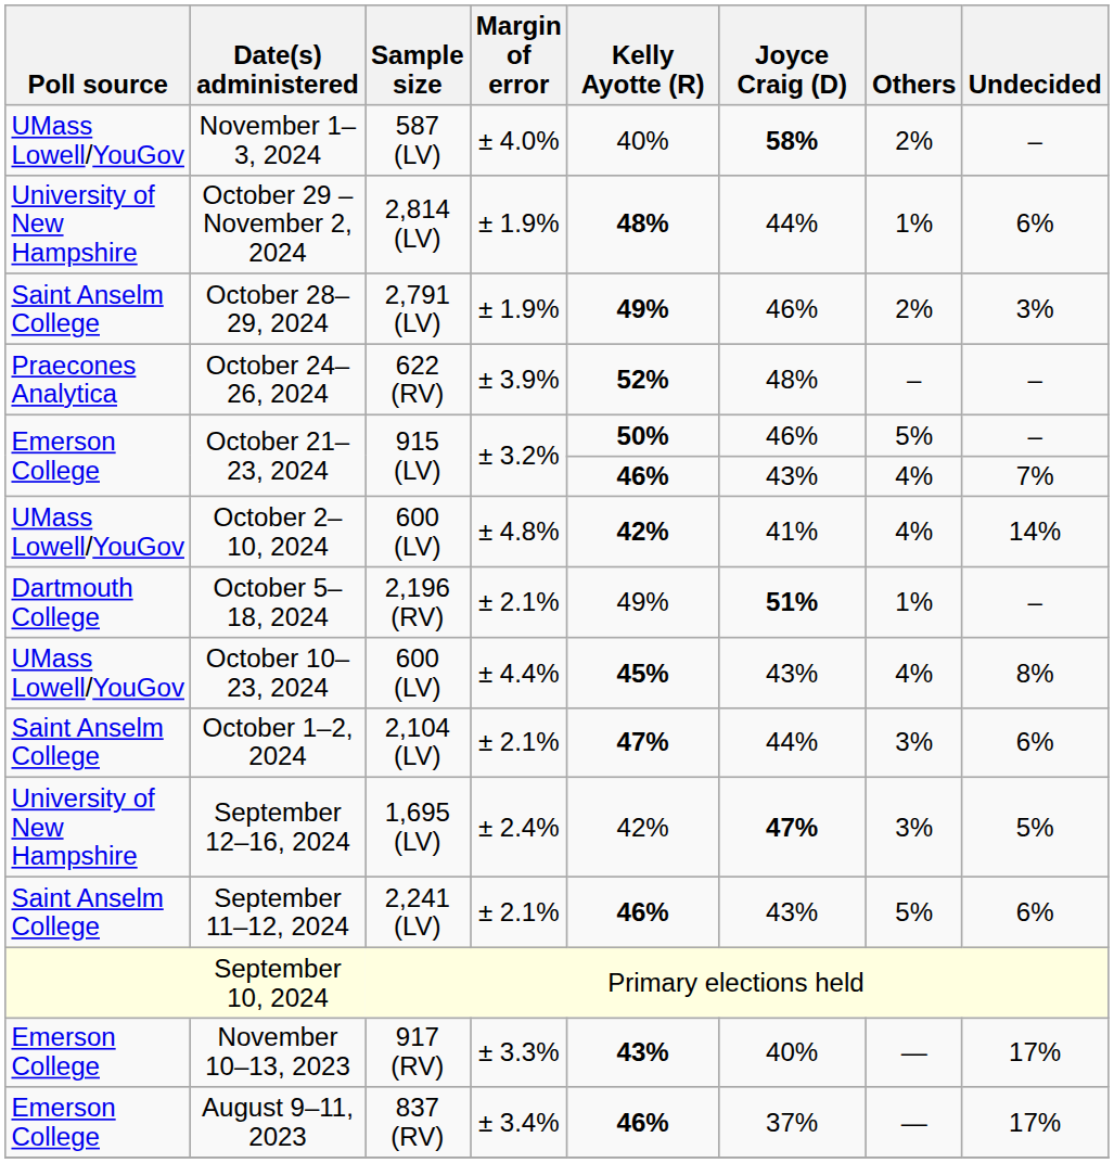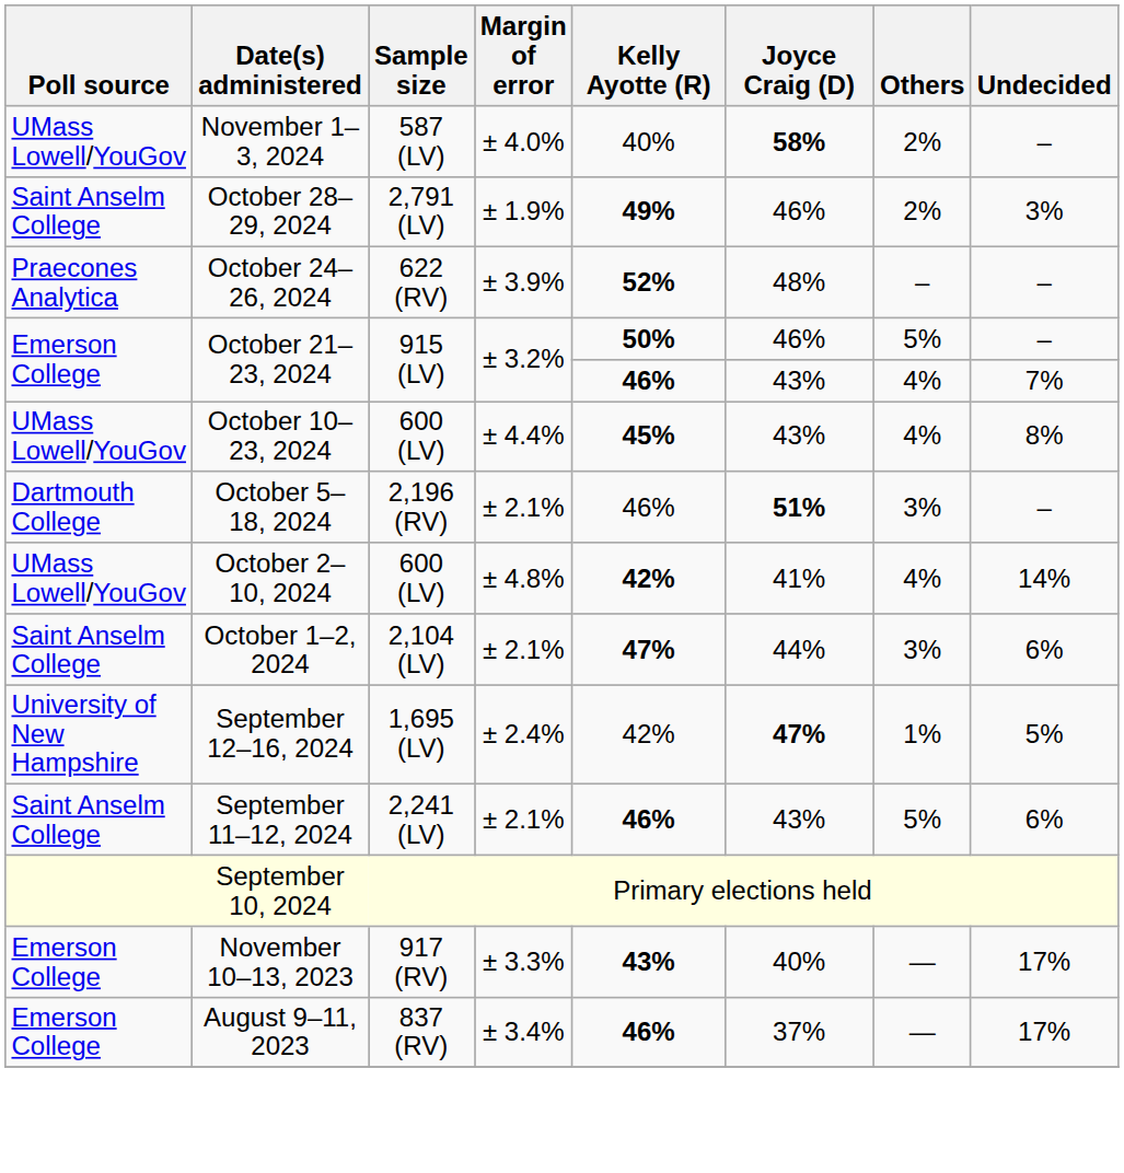- row: University of New Hampshire | October 29 – November 2, 2024 | 2,814 (LV) | ± 1.9% | 48% | 44% | 1% | 6%
rows swapped: October 10–23, 2024 <-> October 2–10, 2024
October 5–18, 2024 | Kelly Ayotte (R): 49% -> 46%
October 5–18, 2024 | Others: 1% -> 3%
September 12–16, 2024 | Others: 3% -> 1%
